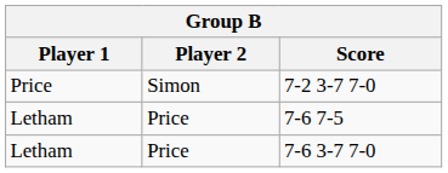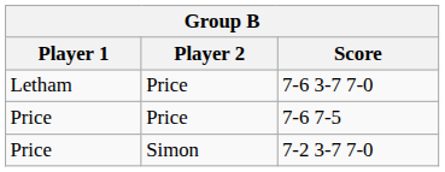rows swapped: 7-2 3-7 7-0 <-> 7-6 3-7 7-0
7-6 7-5 | Player 1: Letham -> Price
